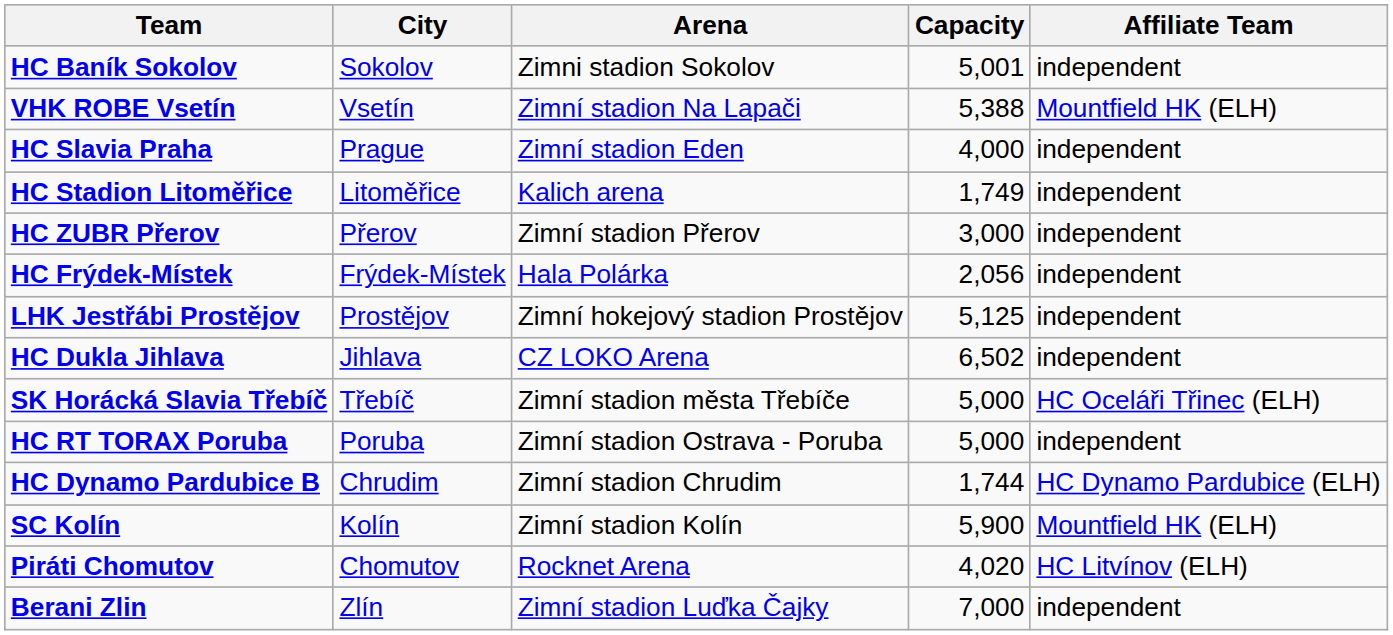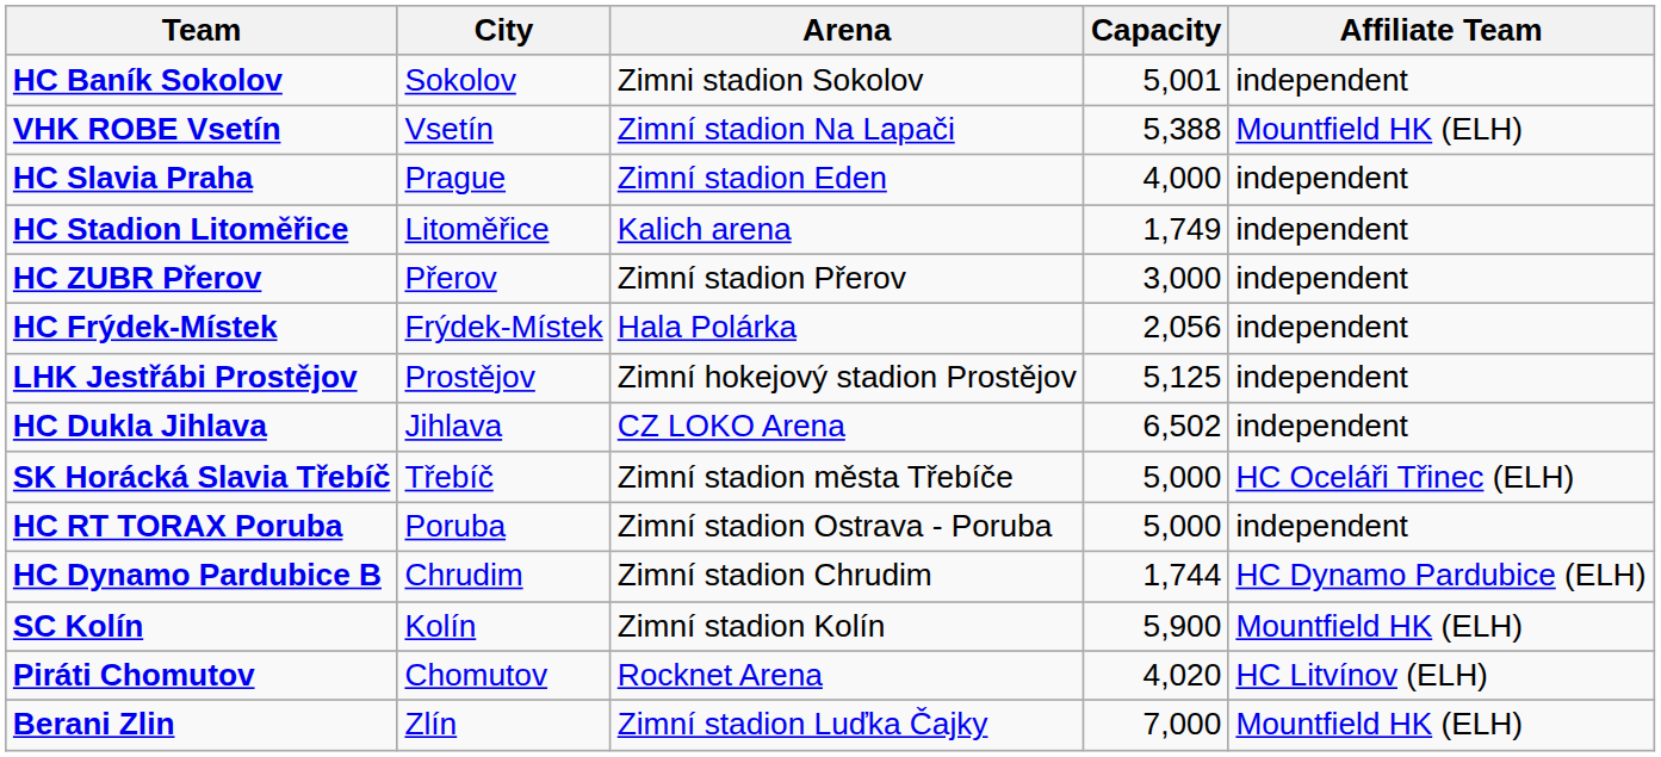Berani Zlin | Affiliate Team: independent -> Mountfield HK (ELH)
